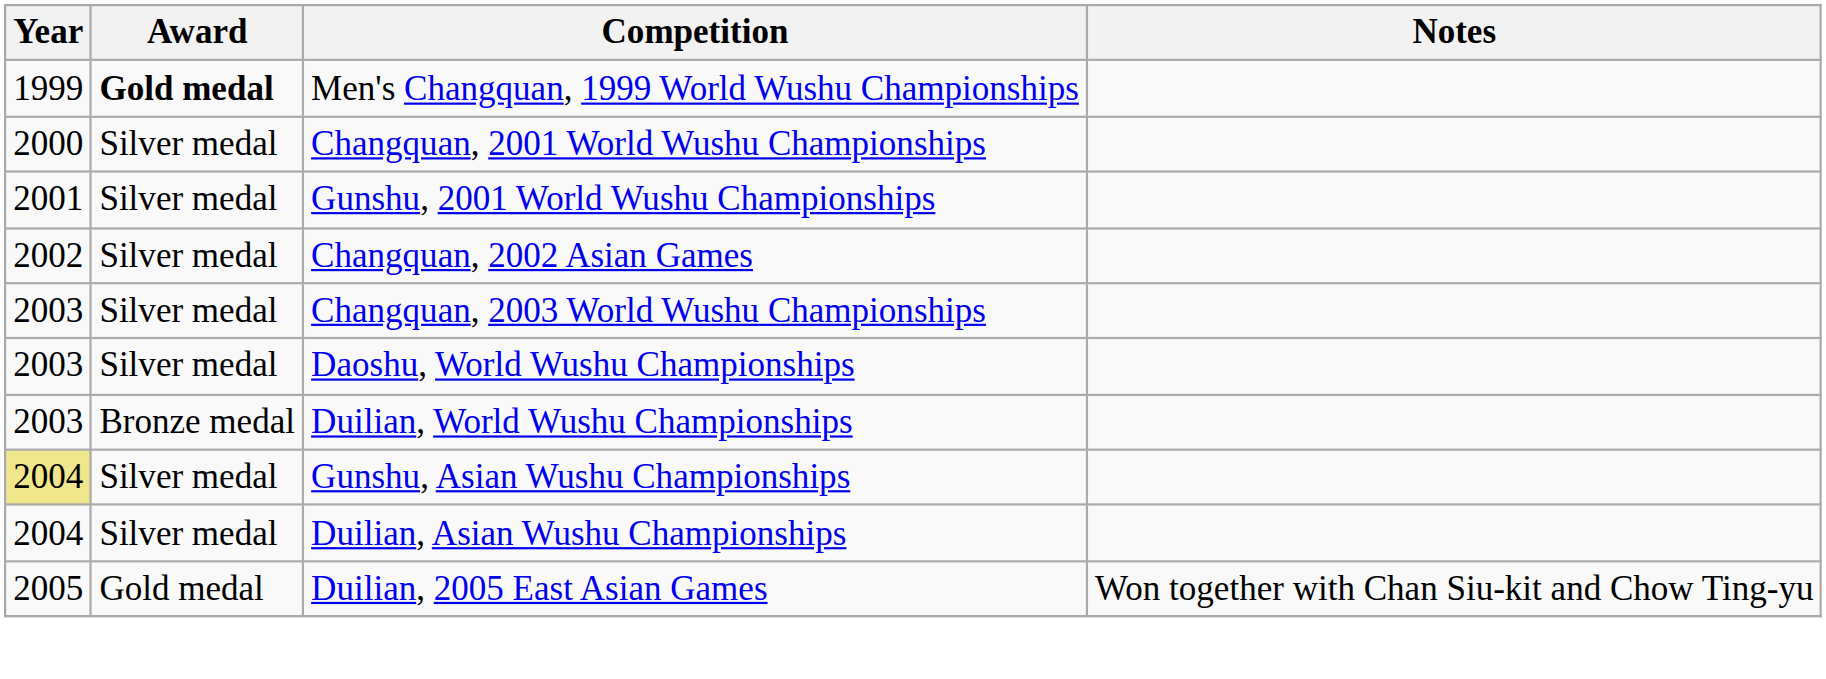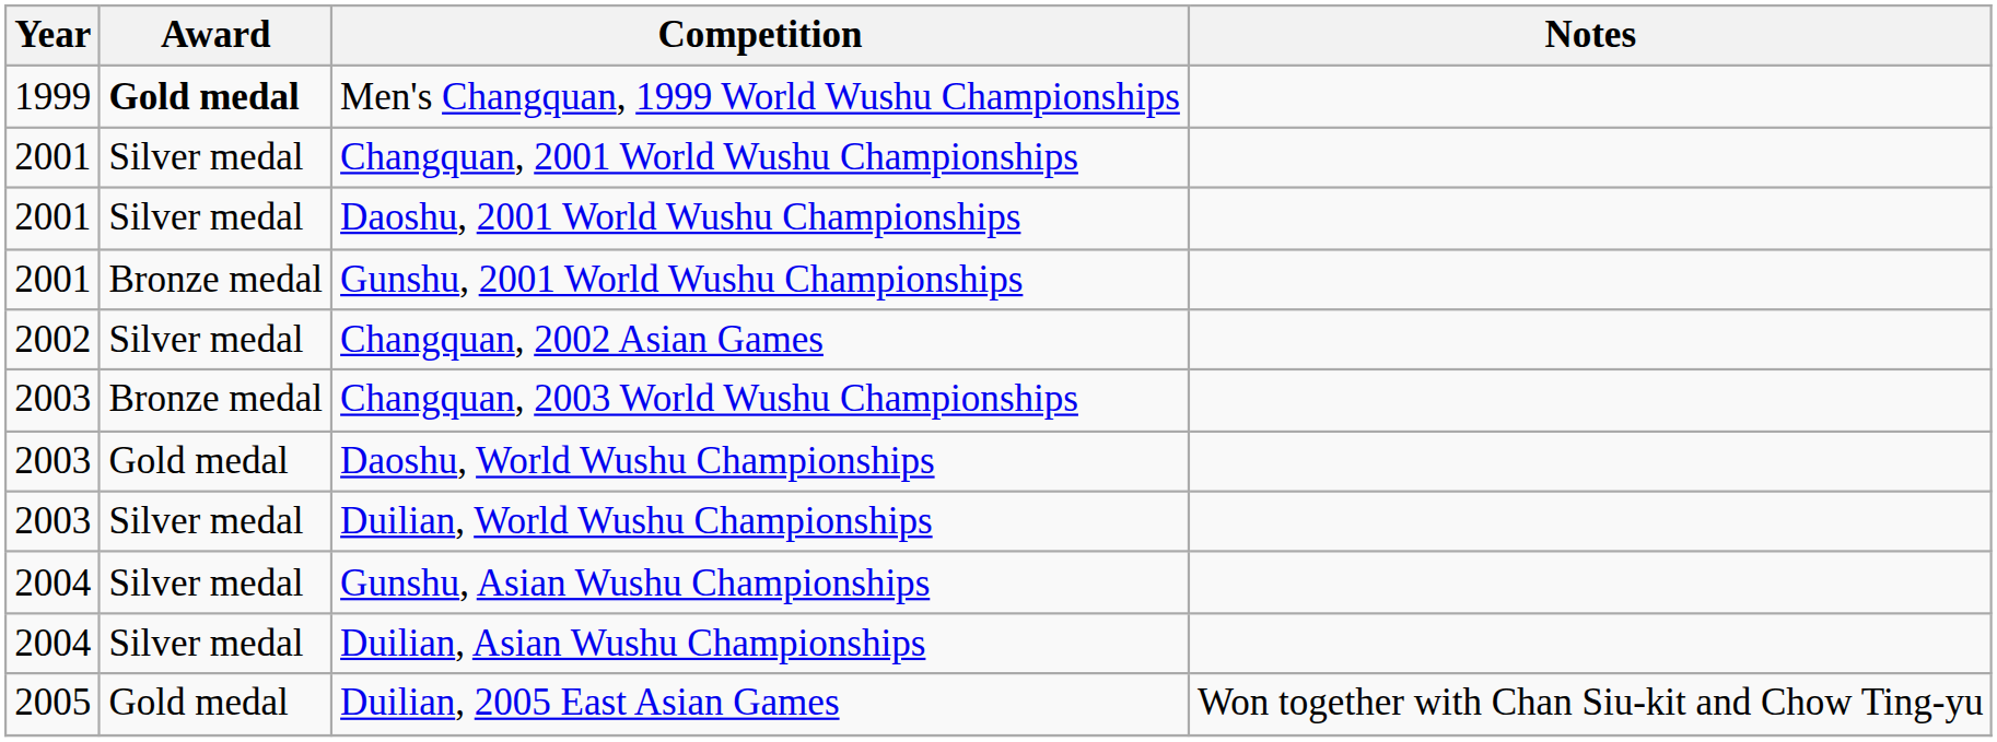Changquan, 2001 World Wushu Championships | Year: 2000 -> 2001
+ row: 2001 | Silver medal | Daoshu, 2001 World Wushu Championships
Gunshu, 2001 World Wushu Championships | Award: Silver medal -> Bronze medal
Changquan, 2003 World Wushu Championships | Award: Silver medal -> Bronze medal
Daoshu, World Wushu Championships | Award: Silver medal -> Gold medal
Duilian, World Wushu Championships | Award: Bronze medal -> Silver medal
Gunshu, Asian Wushu Championships | Year: khaki background -> no background
